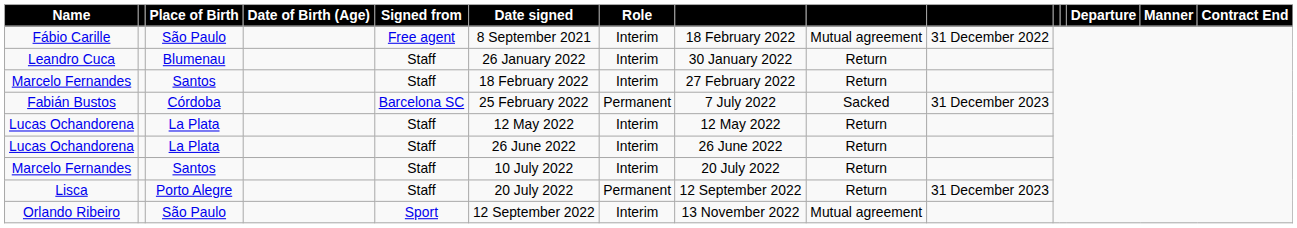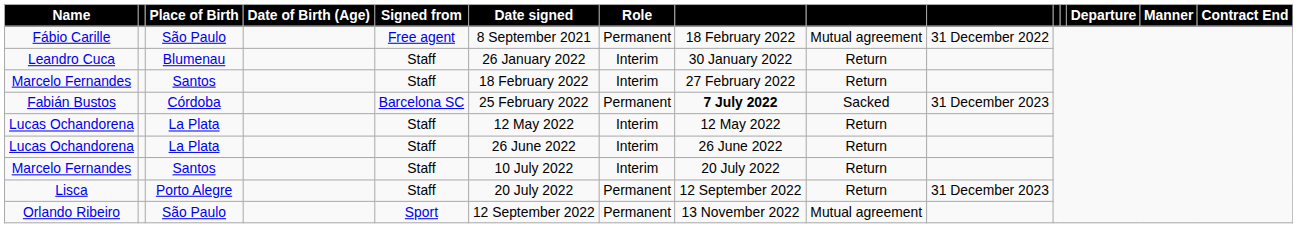Fábio Carille | Role: Interim -> Permanent
Fabián Bustos | column 8: normal -> bold
Orlando Ribeiro | Role: Interim -> Permanent
